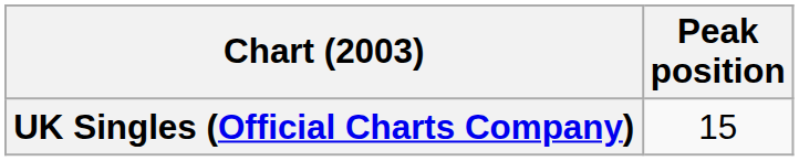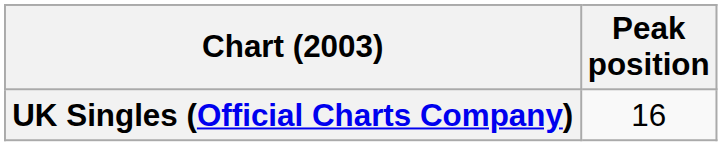UK Singles (Official Charts Company) | Peak position: 15 -> 16
